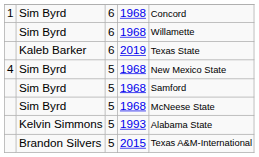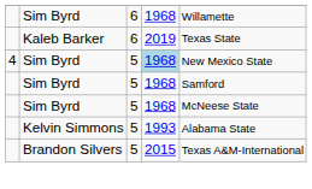- row: 1 | Sim Byrd | 6 | 1968 | Concord
4 / Sim Byrd | column 4: no background -> lightblue background
